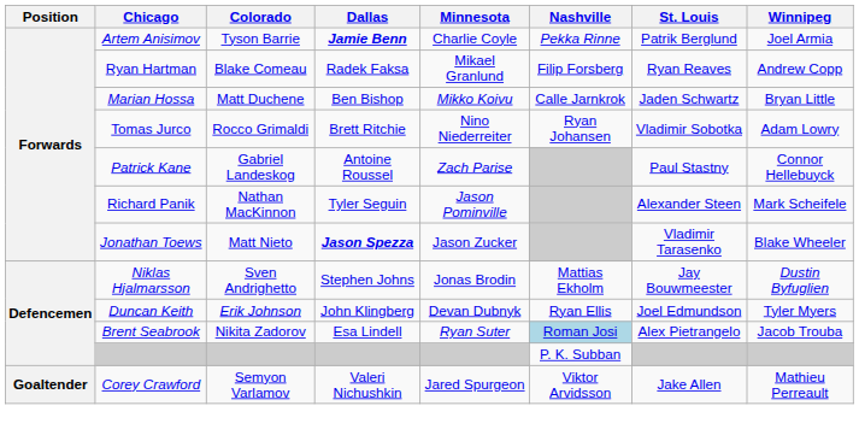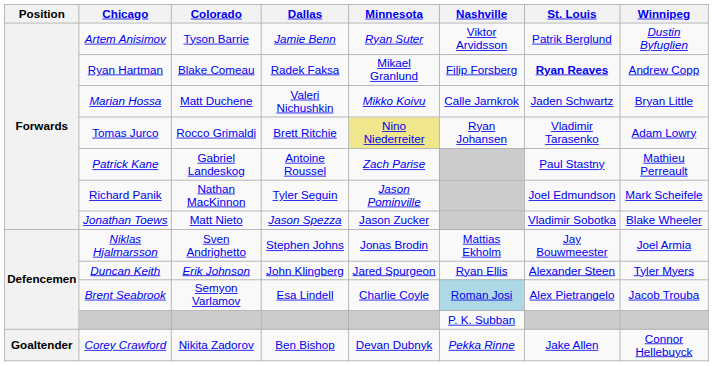Artem Anisimov | Dallas: bold -> normal
Artem Anisimov | Minnesota: Charlie Coyle -> Ryan Suter
Artem Anisimov | Nashville: Pekka Rinne -> Viktor Arvidsson
Artem Anisimov | Winnipeg: Joel Armia -> Dustin Byfuglien
Ryan Hartman | St. Louis: normal -> bold
Marian Hossa | Dallas: Ben Bishop -> Valeri Nichushkin
Tomas Jurco | Minnesota: no background -> khaki background
Tomas Jurco | St. Louis: Vladimir Sobotka -> Vladimir Tarasenko
Patrick Kane | Winnipeg: Connor Hellebuyck -> Mathieu Perreault
Richard Panik | St. Louis: Alexander Steen -> Joel Edmundson
Jonathan Toews | Dallas: bold -> normal
Jonathan Toews | St. Louis: Vladimir Tarasenko -> Vladimir Sobotka
Niklas Hjalmarsson | Winnipeg: Dustin Byfuglien -> Joel Armia
Duncan Keith | Minnesota: Devan Dubnyk -> Jared Spurgeon
Duncan Keith | St. Louis: Joel Edmundson -> Alexander Steen
Brent Seabrook | Colorado: Nikita Zadorov -> Semyon Varlamov
Brent Seabrook | Minnesota: Ryan Suter -> Charlie Coyle
Corey Crawford | Colorado: Semyon Varlamov -> Nikita Zadorov
Corey Crawford | Dallas: Valeri Nichushkin -> Ben Bishop
Corey Crawford | Minnesota: Jared Spurgeon -> Devan Dubnyk
Corey Crawford | Nashville: Viktor Arvidsson -> Pekka Rinne
Corey Crawford | Winnipeg: Mathieu Perreault -> Connor Hellebuyck
